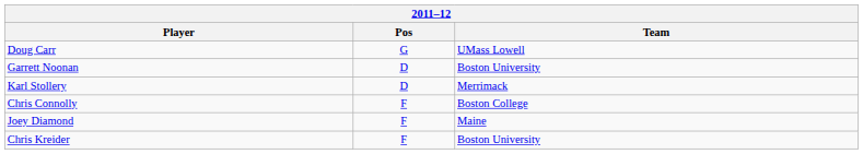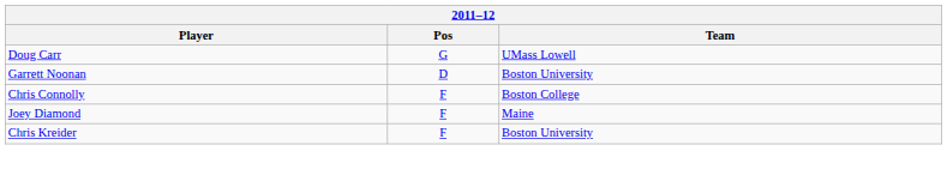- row: Karl Stollery | D | Merrimack
